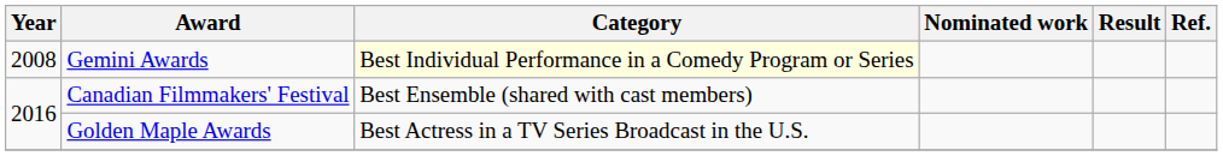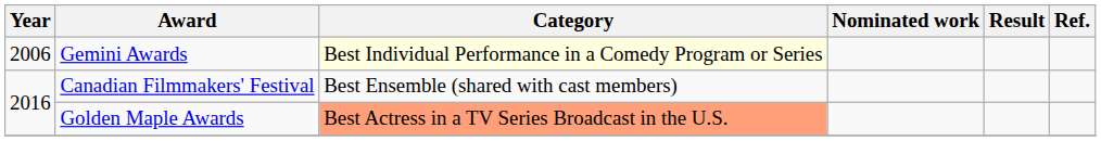Gemini Awards | Year: 2008 -> 2006
Golden Maple Awards | Category: no background -> lightsalmon background
